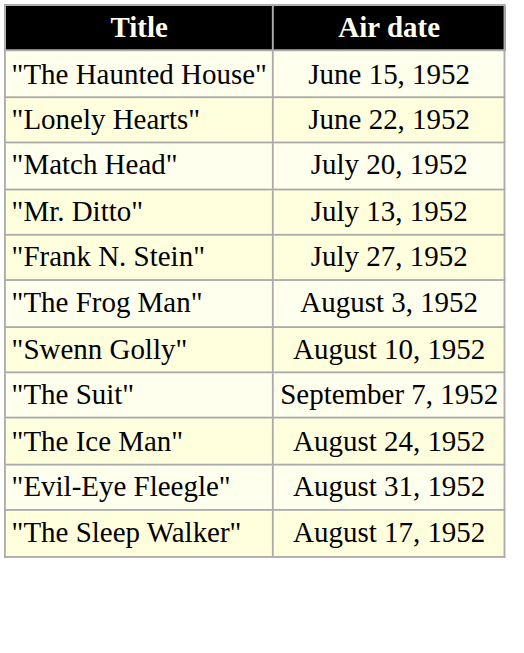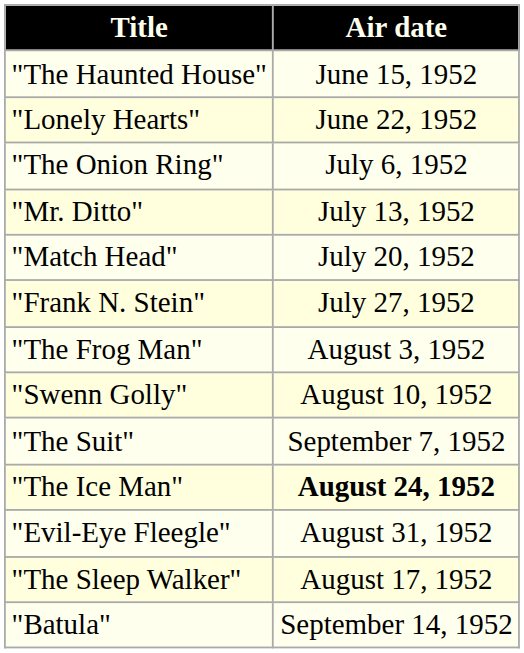+ row: "The Onion Ring" | July 6, 1952
rows swapped: "Mr. Ditto" <-> "Match Head"
"The Ice Man" | Air date: normal -> bold
+ row: "Batula" | September 14, 1952
